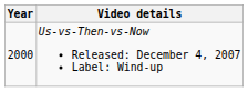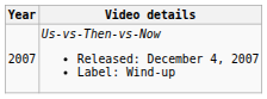Us-vs-Then-vs-Now Released: December 4, 2007 Label: Wind-up | Year: 2000 -> 2007
